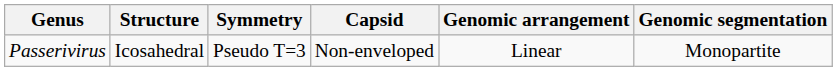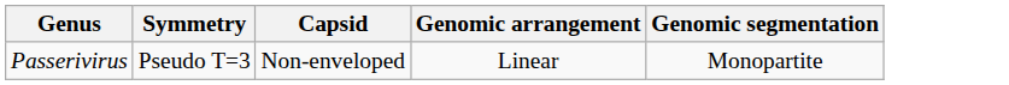- column: Structure | Icosahedral
